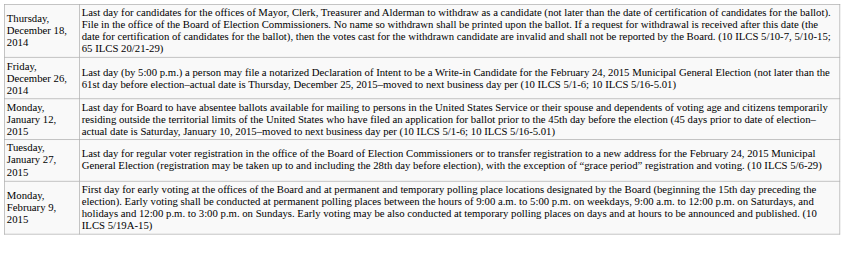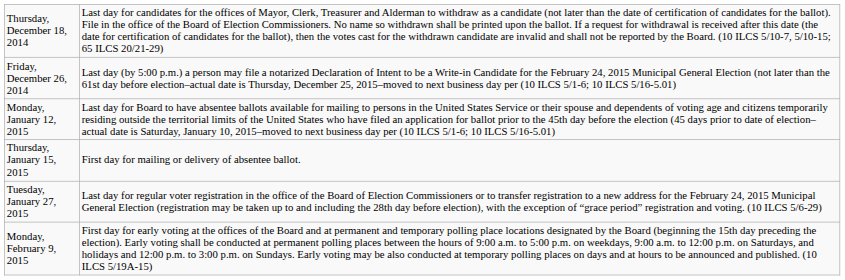+ row: Thursday, January 15, 2015 | First day for mailing or delivery of absentee ballot.
